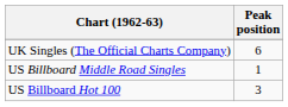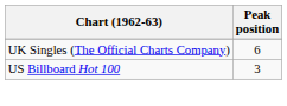- row: US Billboard Middle Road Singles | 1
